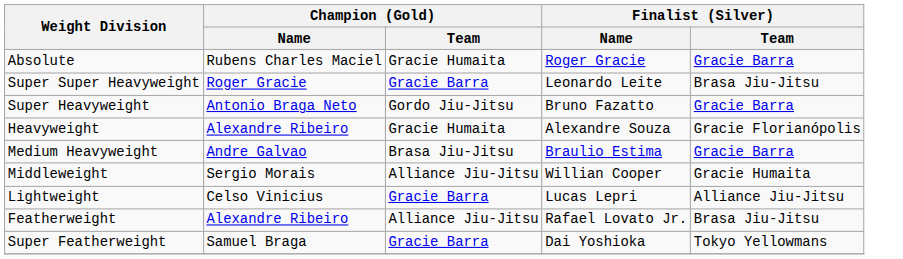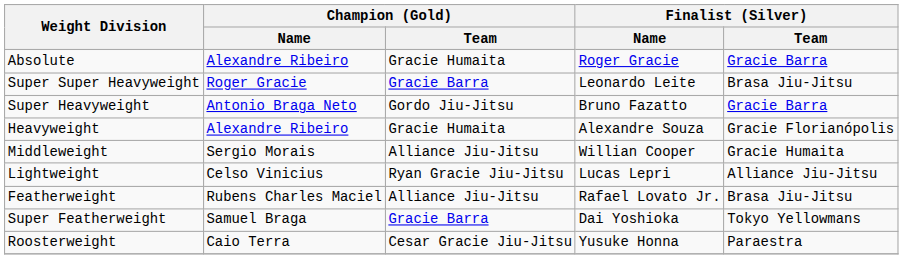Absolute | Champion (Gold) / Name: Rubens Charles Maciel -> Alexandre Ribeiro
- row: Medium Heavyweight | Andre Galvao | Brasa Jiu-Jitsu | Braulio Estima | Gracie Barra
Lightweight | Champion (Gold) / Team: Gracie Barra -> Ryan Gracie Jiu-Jitsu
Featherweight | Champion (Gold) / Name: Alexandre Ribeiro -> Rubens Charles Maciel
+ row: Roosterweight | Caio Terra | Cesar Gracie Jiu-Jitsu | Yusuke Honna | Paraestra
